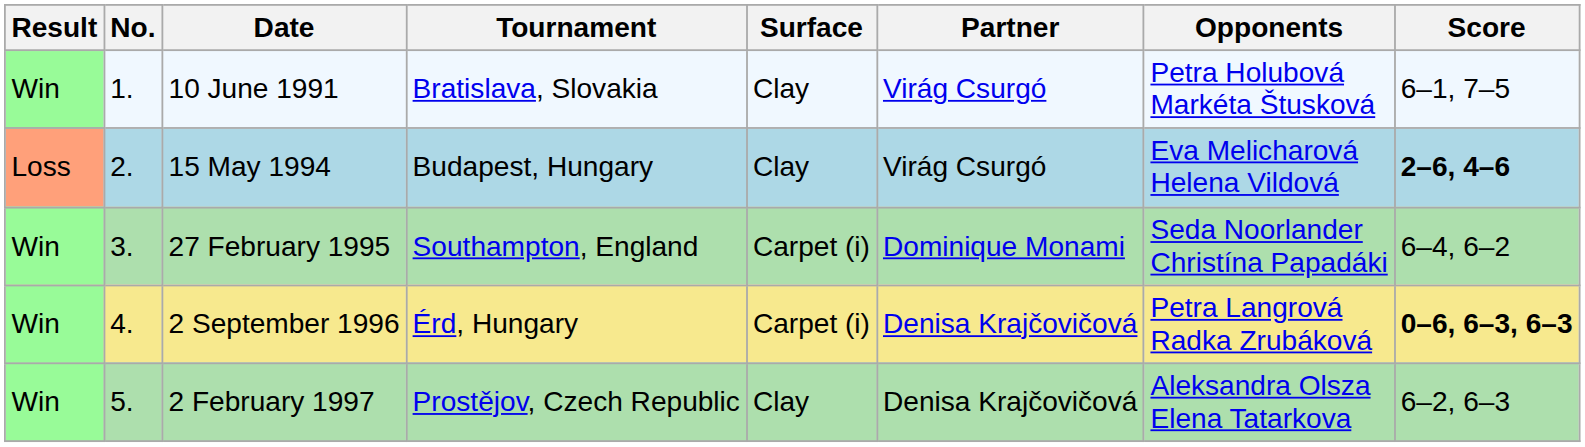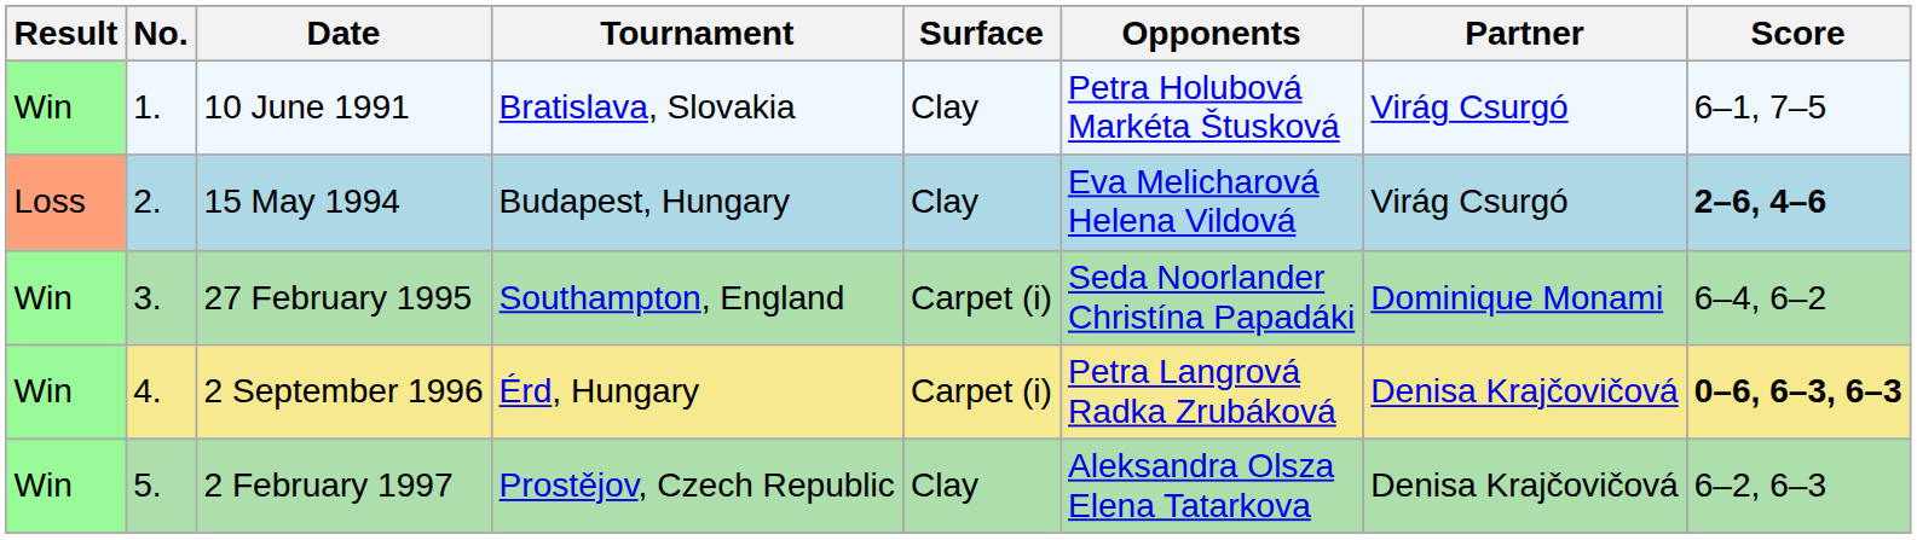columns swapped: Partner <-> Opponents
